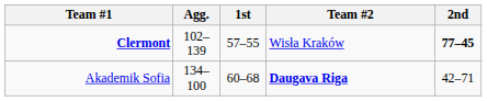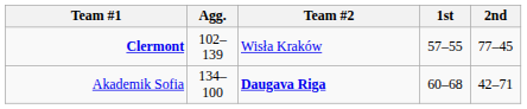columns swapped: Team #2 <-> 1st
Clermont | 2nd: bold -> normal
